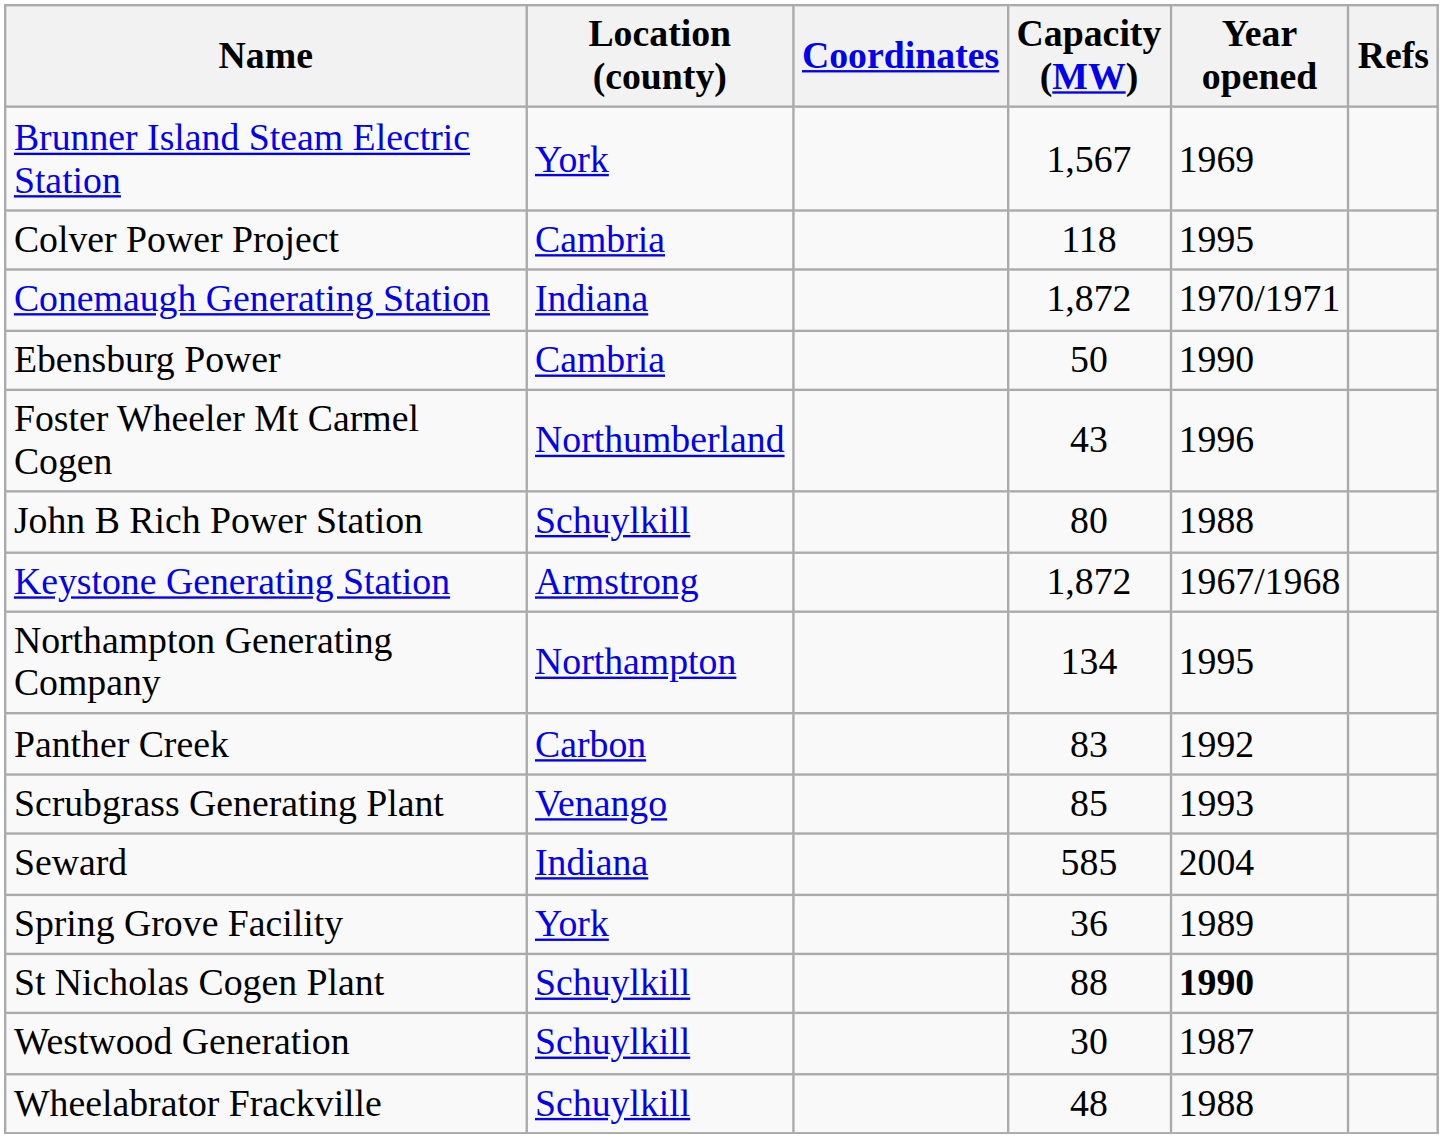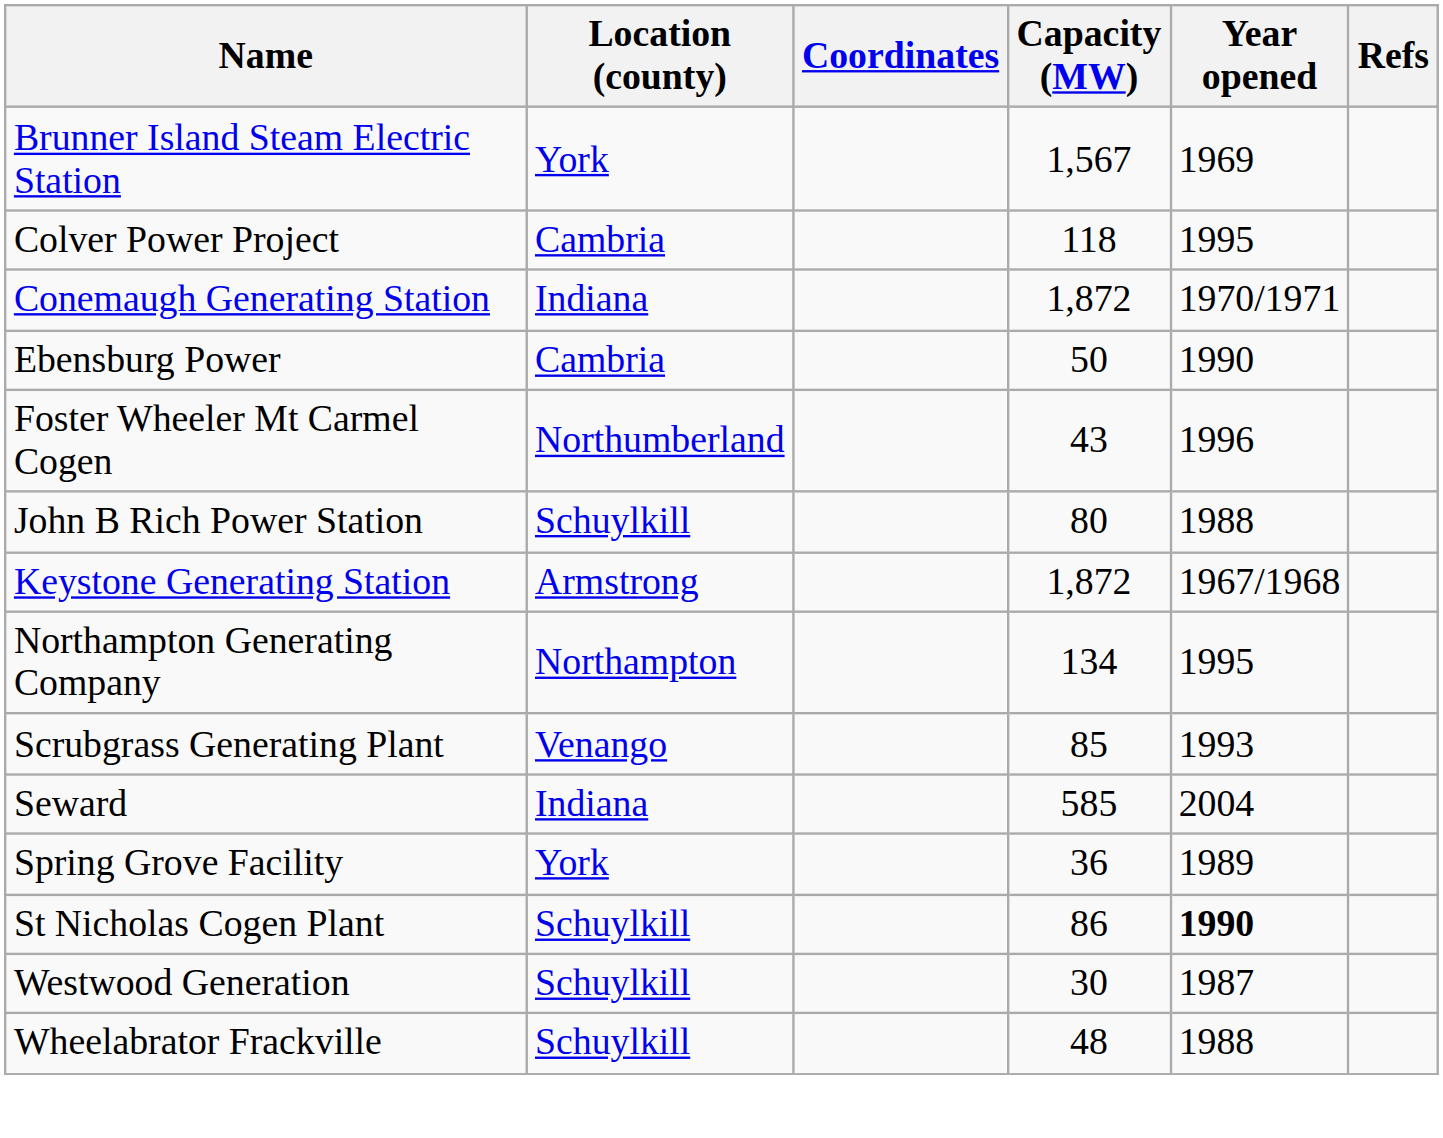- row: Panther Creek | Carbon | 83 | 1992
St Nicholas Cogen Plant | Capacity (MW): 88 -> 86
